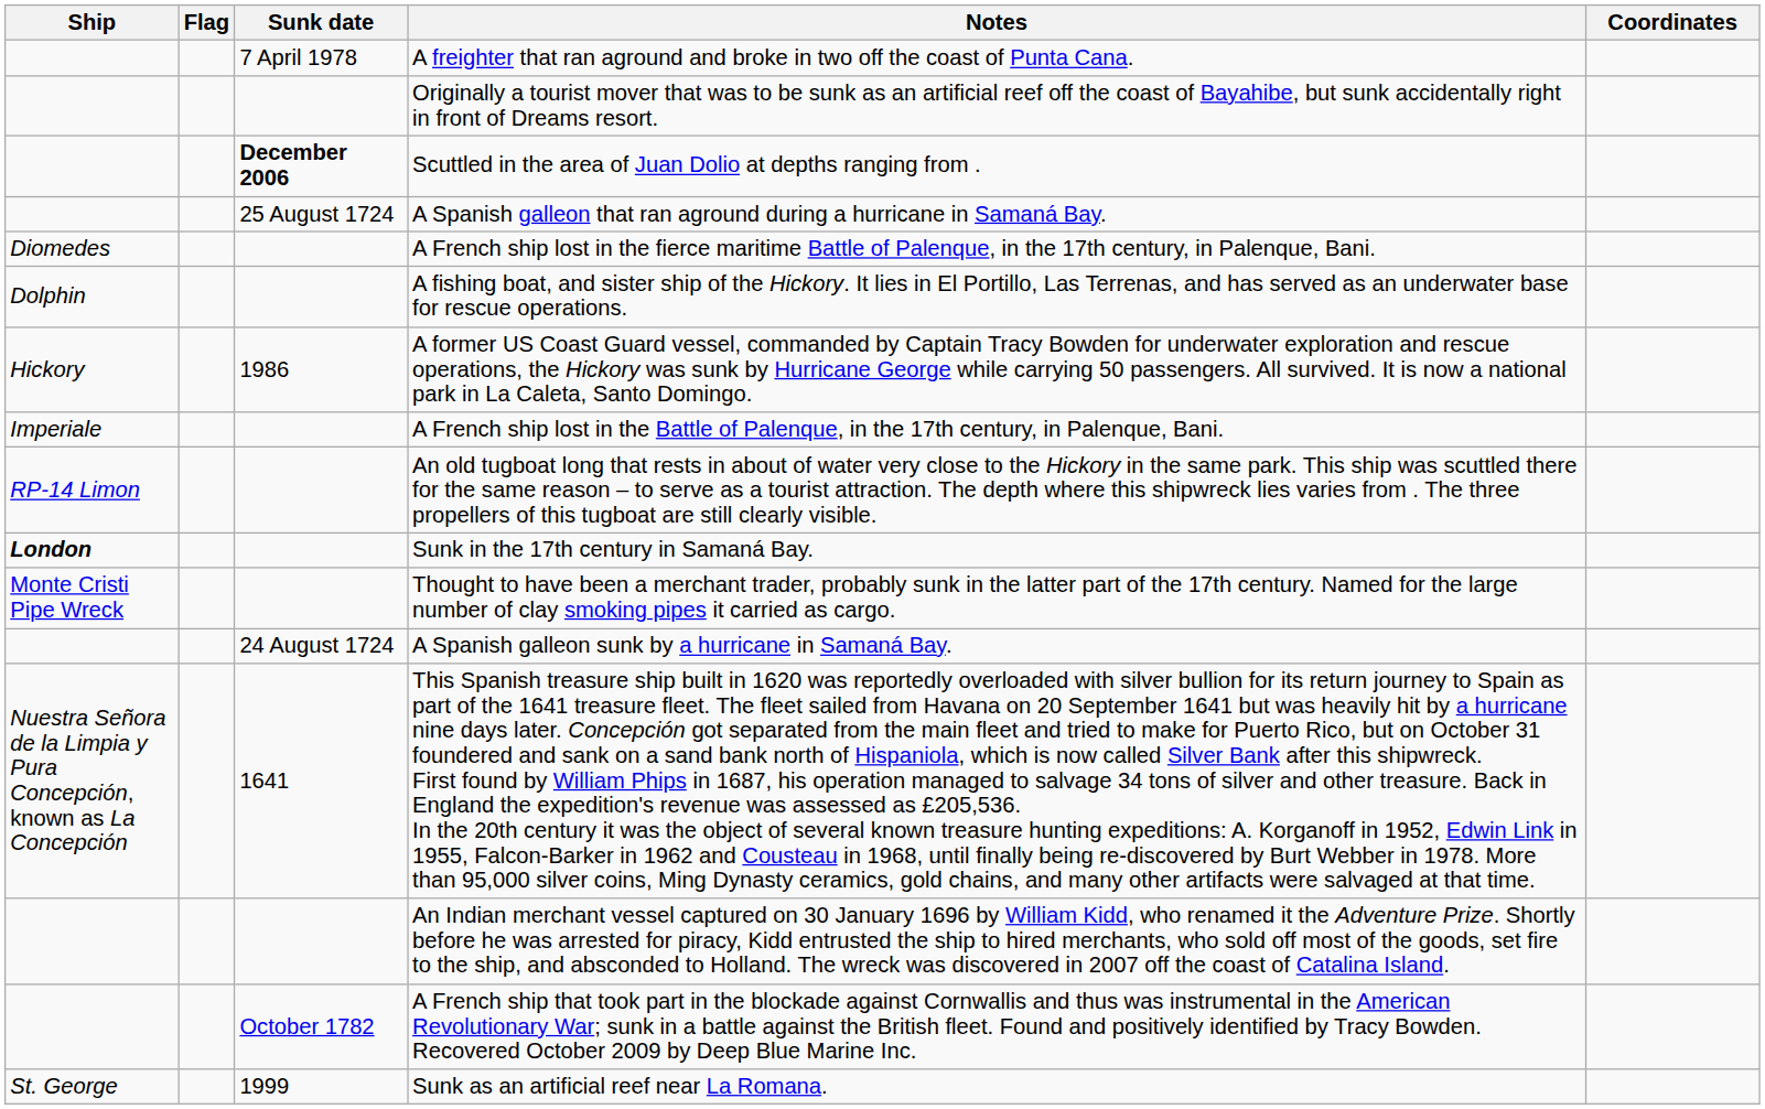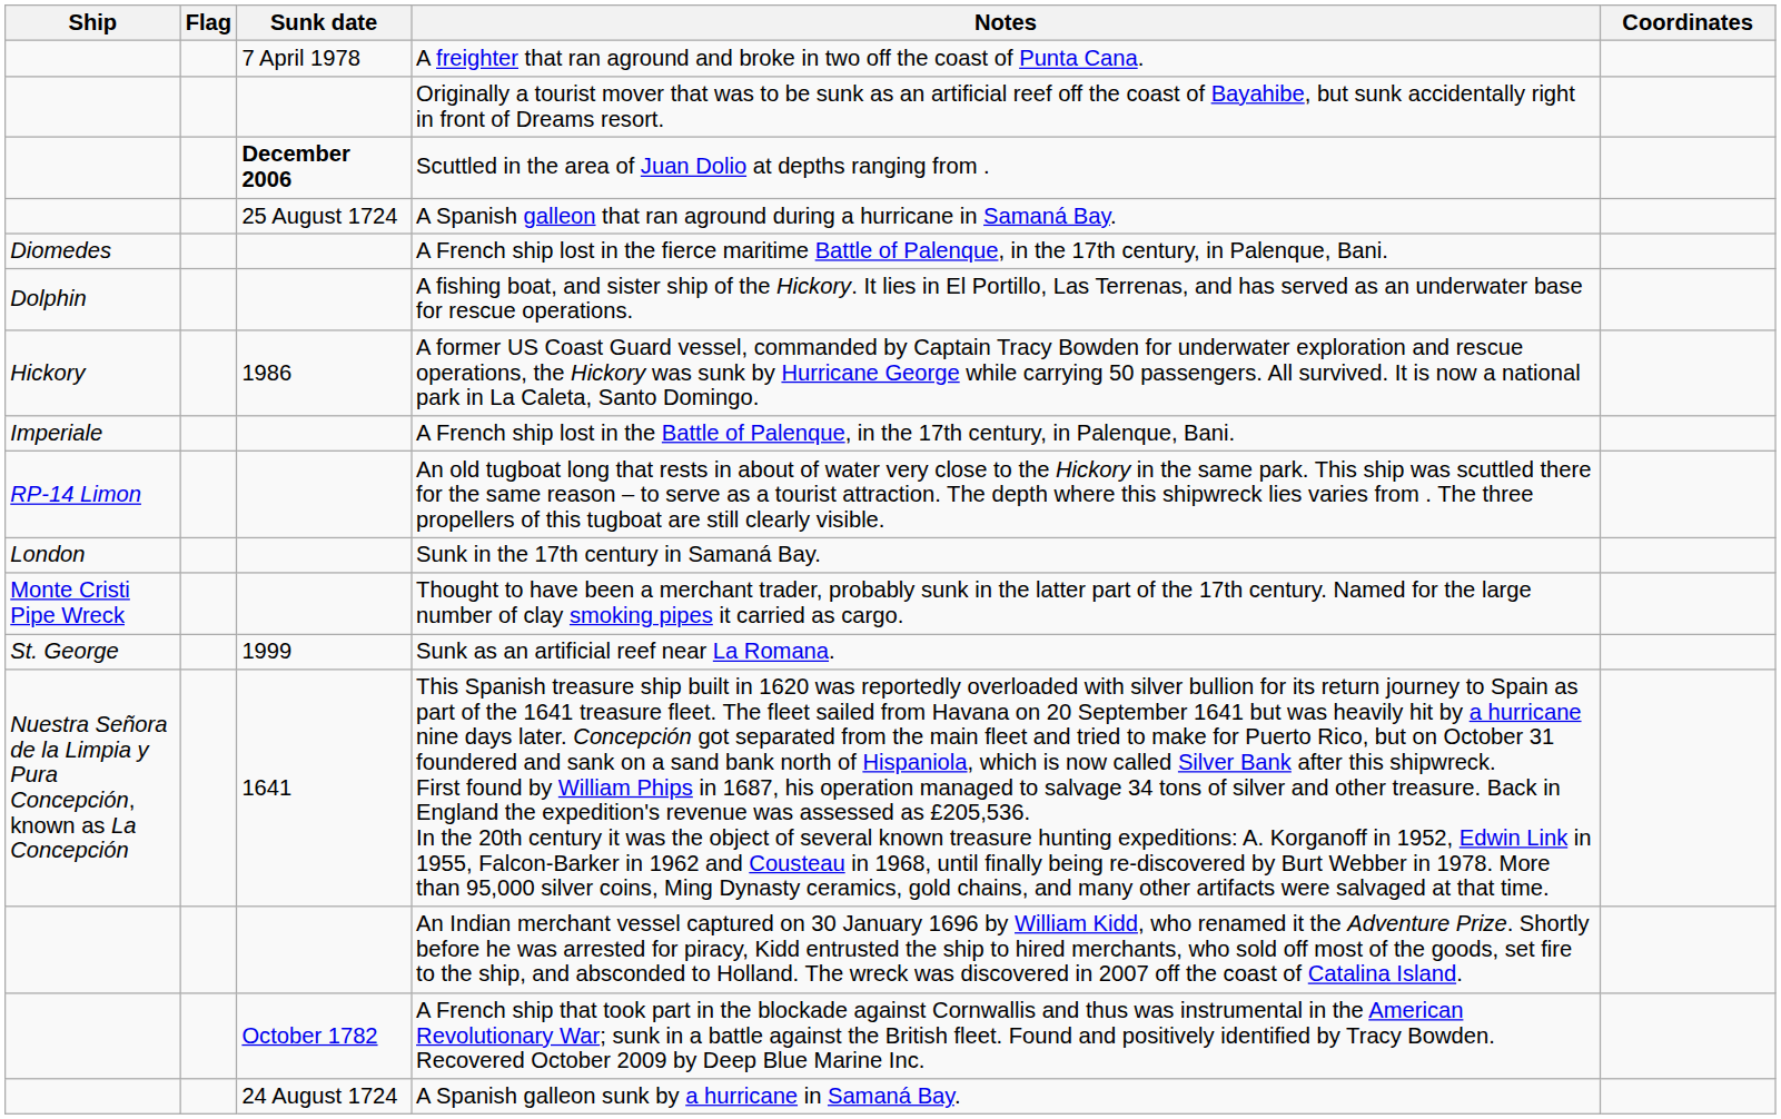Sunk in the 17th century in Samaná Bay. | Ship: bold -> normal
rows swapped: A Spanish galleon sunk by a hurricane in Samaná Bay. <-> Sunk as an artificial reef near La Romana.
